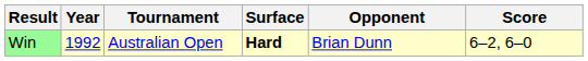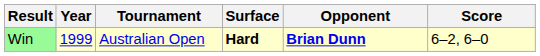Win | Year: 1992 -> 1999
Win | Opponent: normal -> bold
